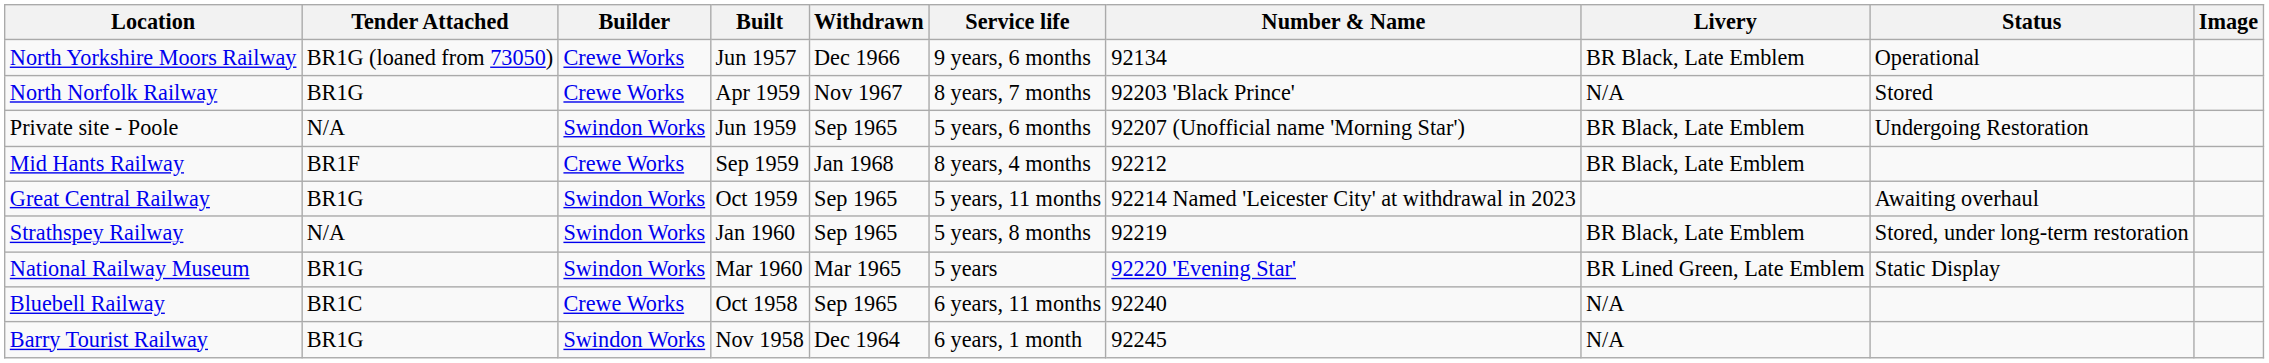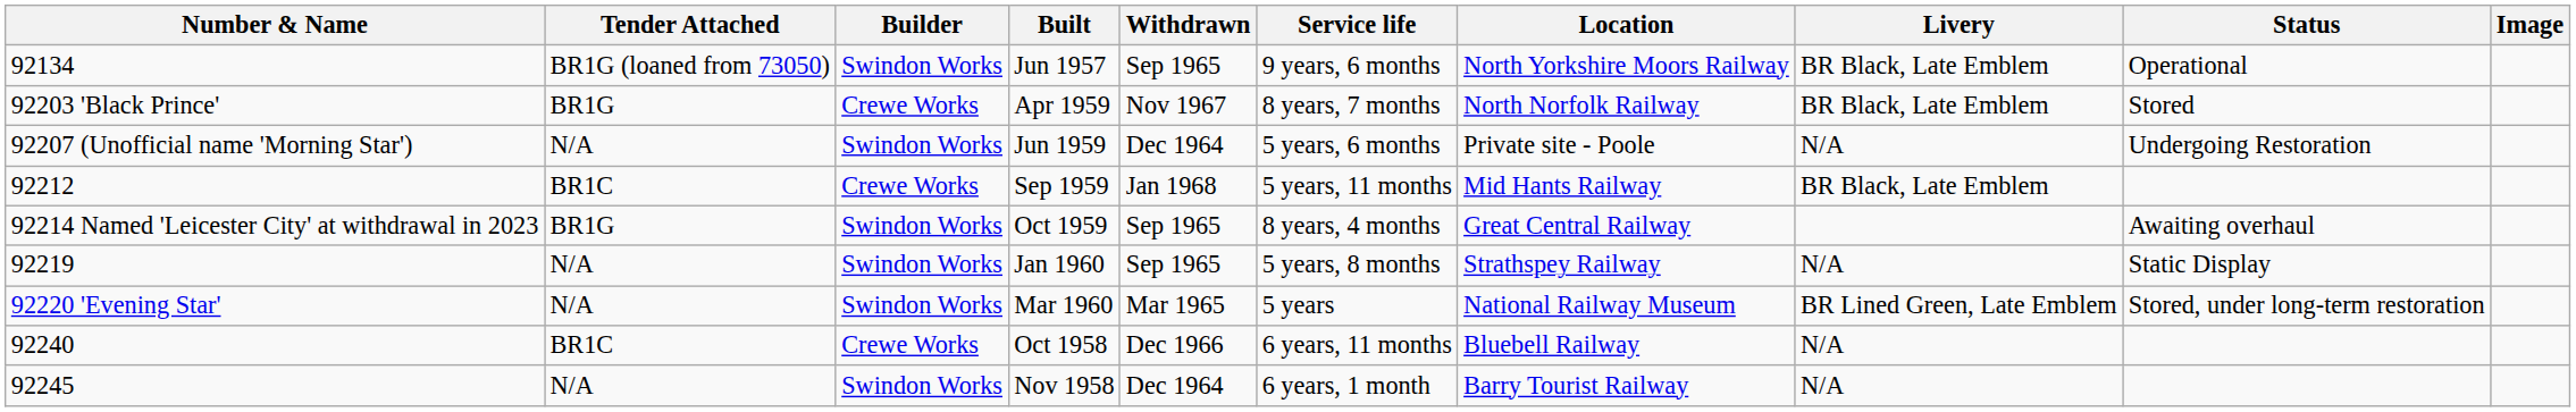columns swapped: Number & Name <-> Location
Jun 1957 | Builder: Crewe Works -> Swindon Works
Jun 1957 | Withdrawn: Dec 1966 -> Sep 1965
Apr 1959 | Livery: N/A -> BR Black, Late Emblem
Jun 1959 | Withdrawn: Sep 1965 -> Dec 1964
Jun 1959 | Livery: BR Black, Late Emblem -> N/A
Sep 1959 | Tender Attached: BR1F -> BR1C
Sep 1959 | Service life: 8 years, 4 months -> 5 years, 11 months
Oct 1959 | Service life: 5 years, 11 months -> 8 years, 4 months
Jan 1960 | Livery: BR Black, Late Emblem -> N/A
Jan 1960 | Status: Stored, under long-term restoration -> Static Display
Mar 1960 | Tender Attached: BR1G -> N/A
Mar 1960 | Status: Static Display -> Stored, under long-term restoration
Oct 1958 | Withdrawn: Sep 1965 -> Dec 1966
Nov 1958 | Tender Attached: BR1G -> N/A
